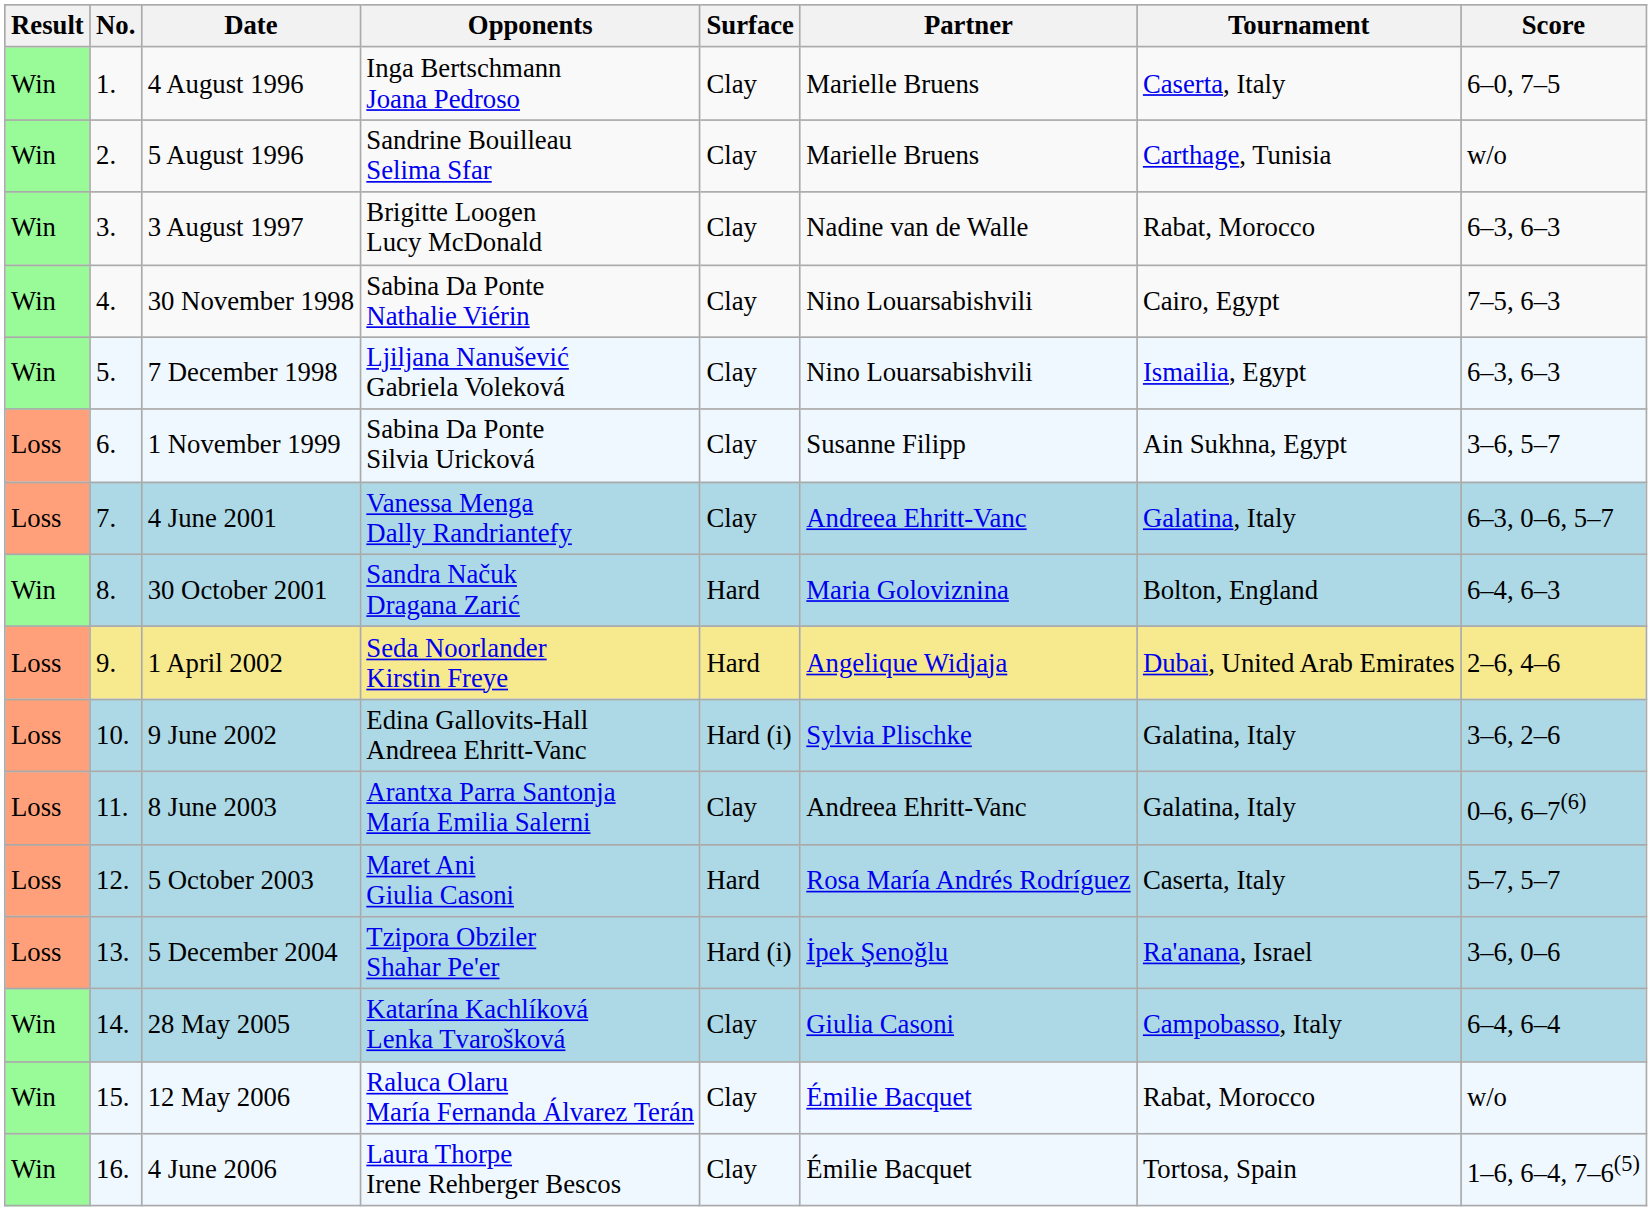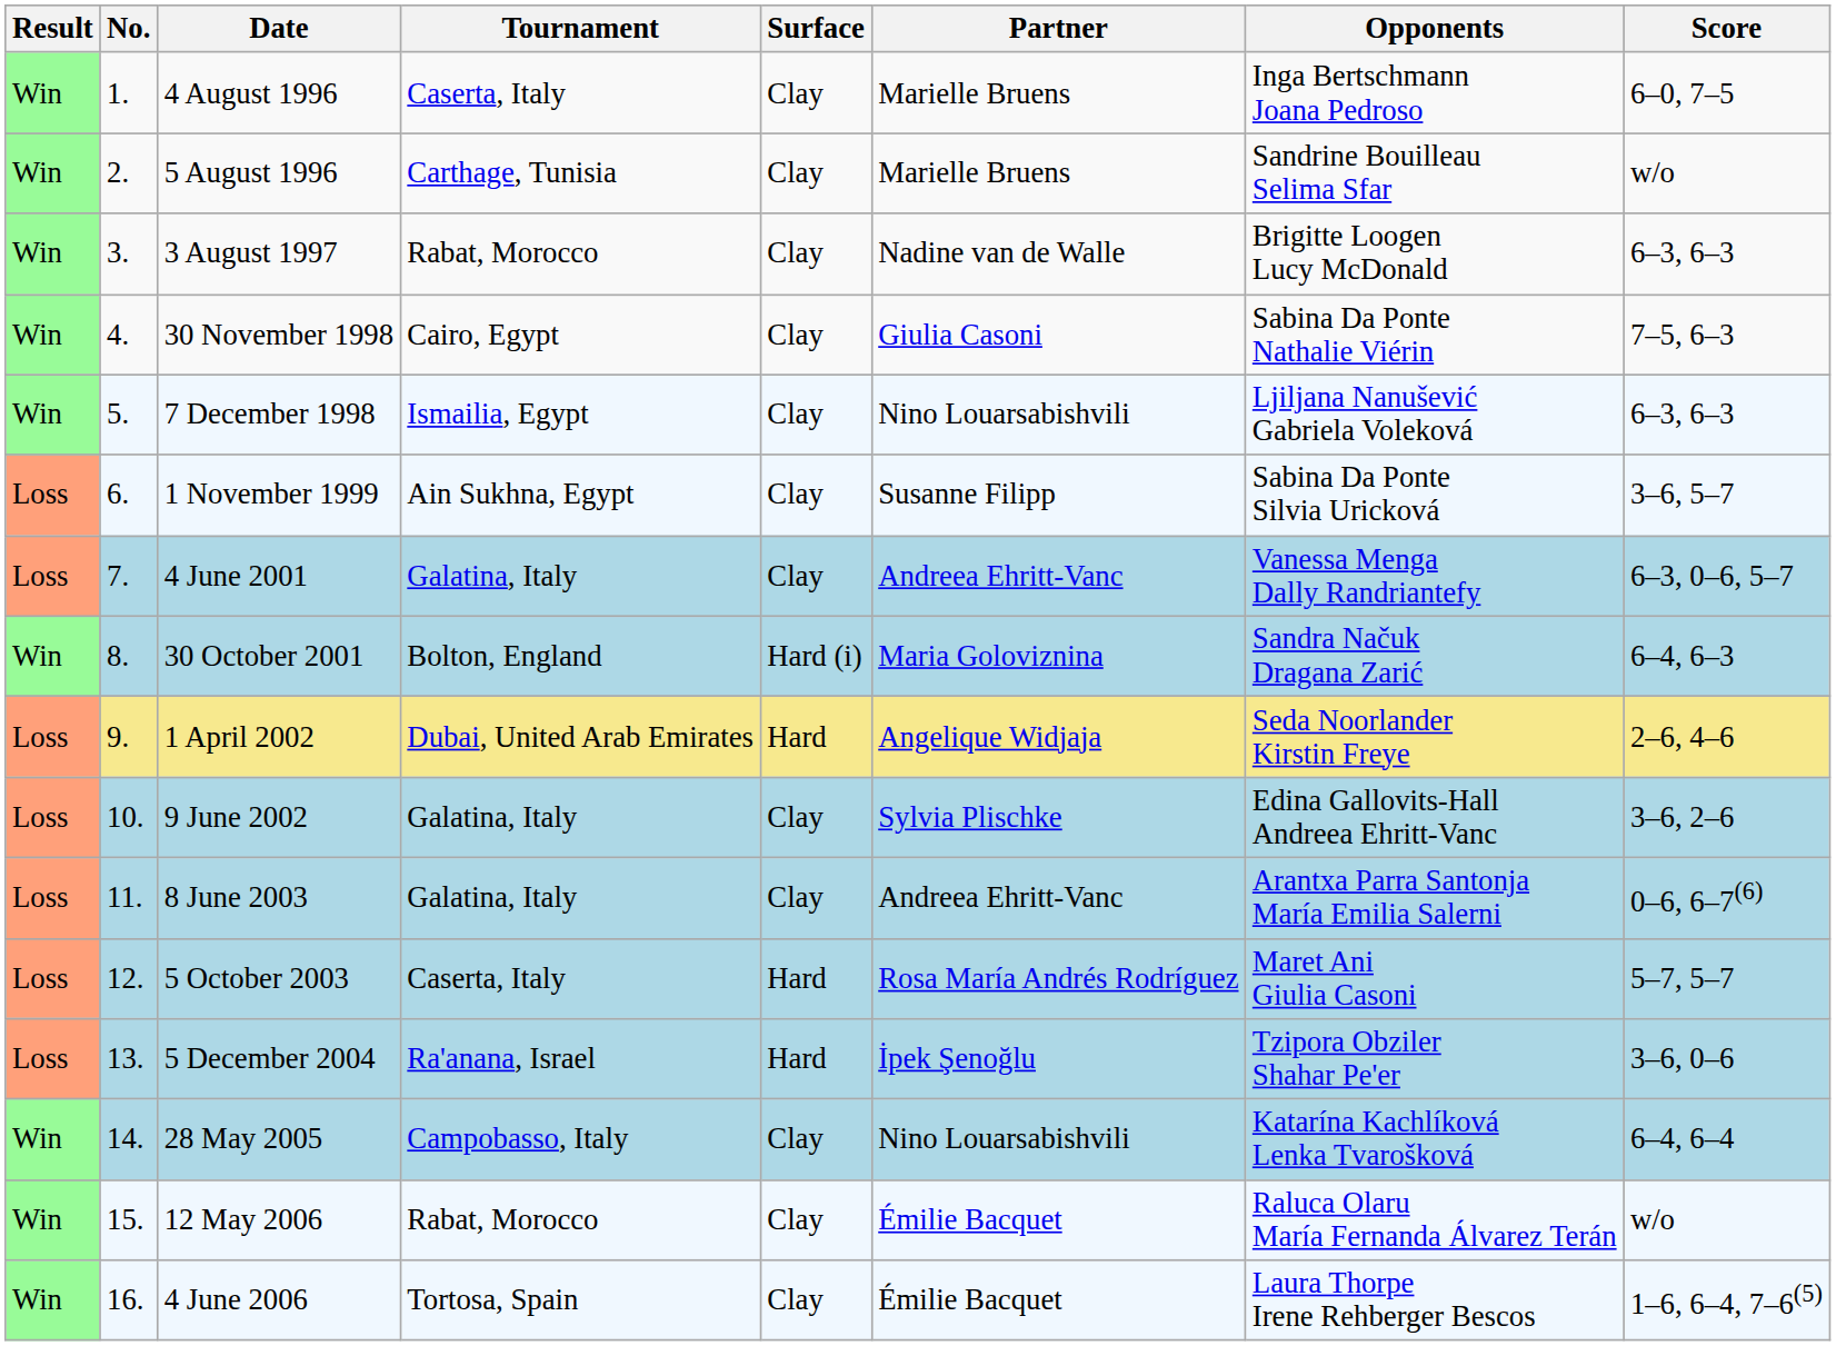columns swapped: Tournament <-> Opponents
30 November 1998 | Partner: Nino Louarsabishvili -> Giulia Casoni
30 October 2001 | Surface: Hard -> Hard (i)
9 June 2002 | Surface: Hard (i) -> Clay
5 December 2004 | Surface: Hard (i) -> Hard
28 May 2005 | Partner: Giulia Casoni -> Nino Louarsabishvili
